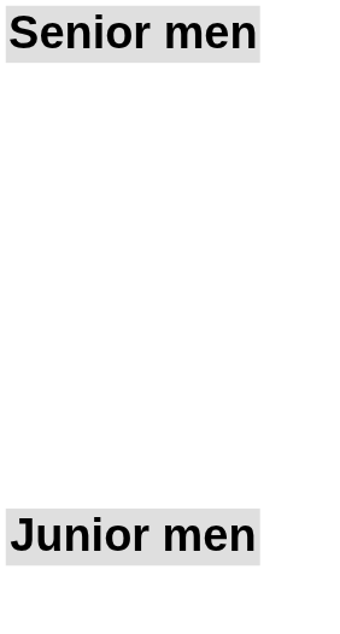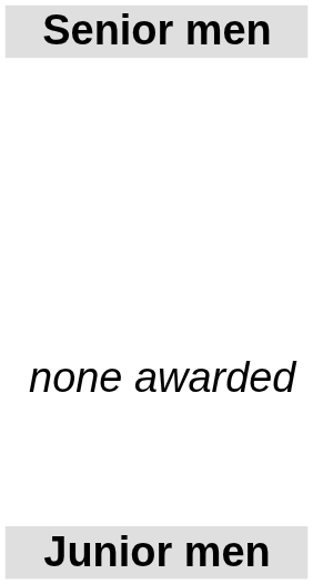+ row: none awarded
